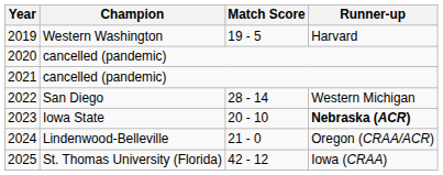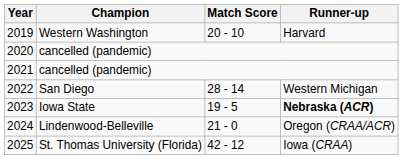2019 | Match Score: 19 - 5 -> 20 - 10
2023 | Match Score: 20 - 10 -> 19 - 5
